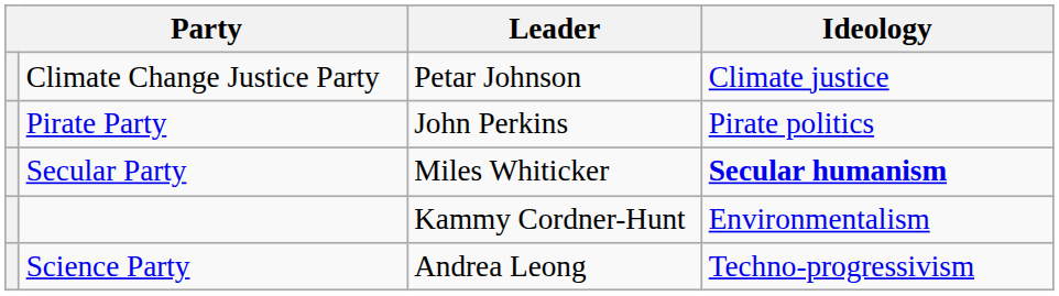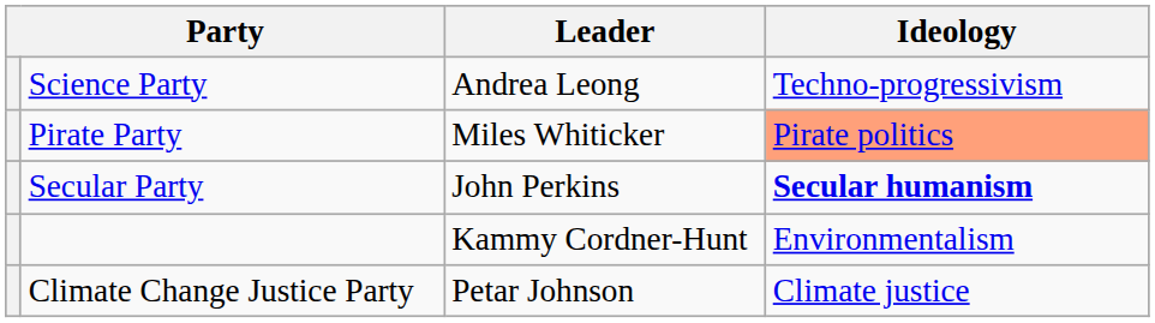rows swapped: Science Party <-> Climate Change Justice Party
Pirate Party | Leader: John Perkins -> Miles Whiticker
Pirate Party | Ideology: no background -> lightsalmon background
Secular Party | Leader: Miles Whiticker -> John Perkins
